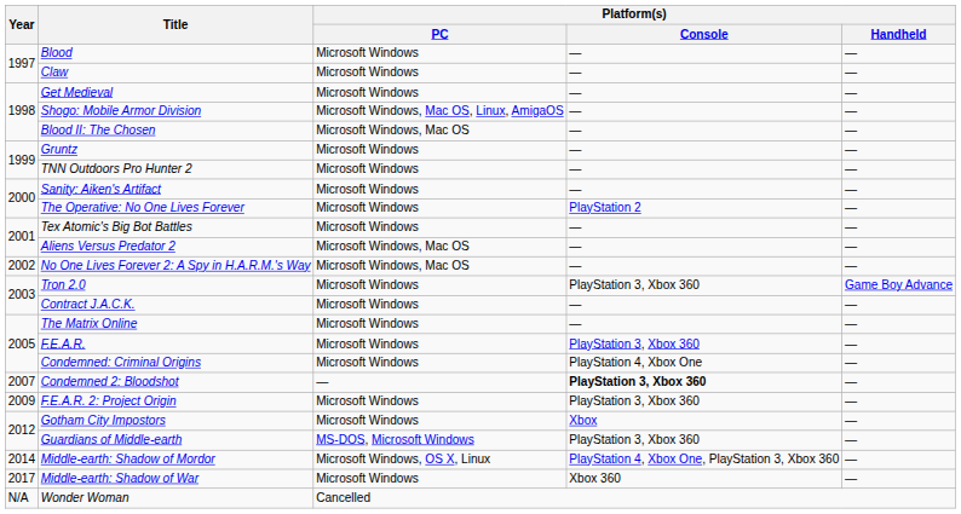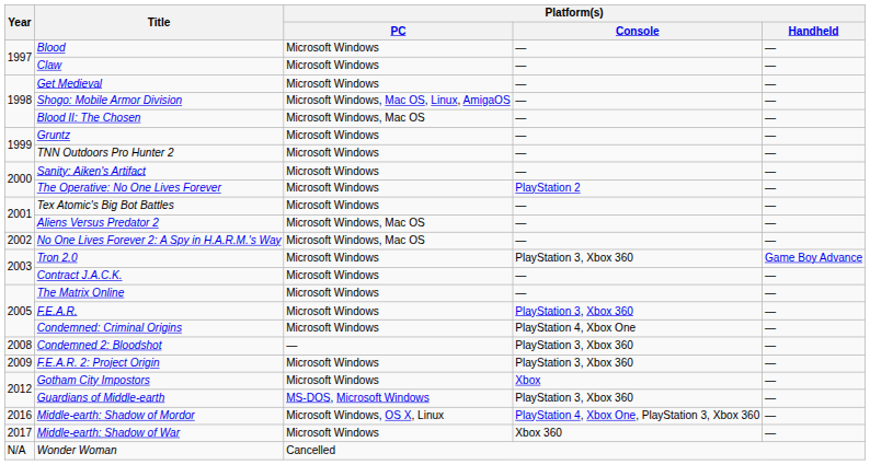Condemned 2: Bloodshot | Year: 2007 -> 2008
Condemned 2: Bloodshot | Platform(s) / Console: bold -> normal
Middle-earth: Shadow of Mordor | Year: 2014 -> 2016
